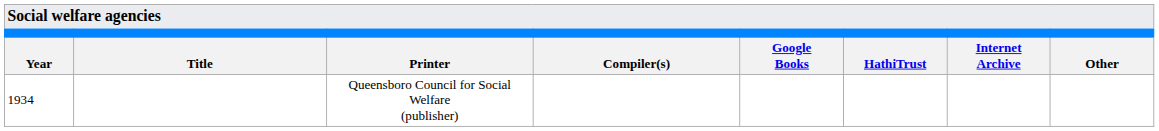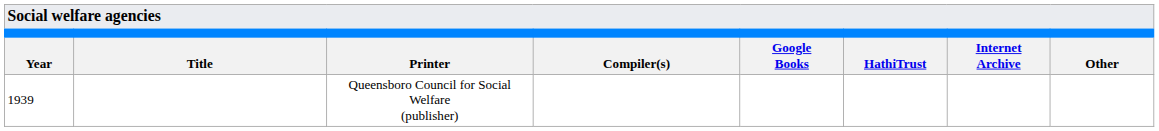Queensboro Council for Social Welfare (publisher) | Year: 1934 -> 1939
